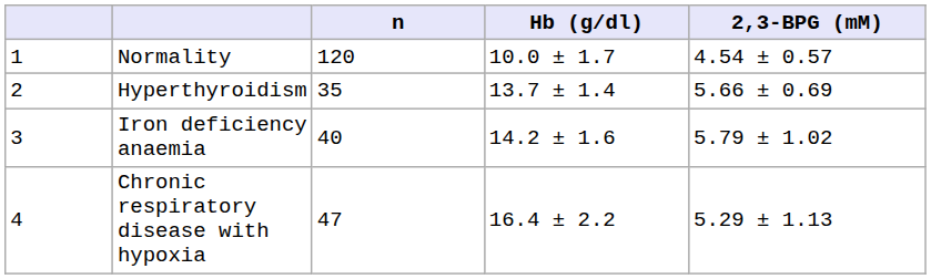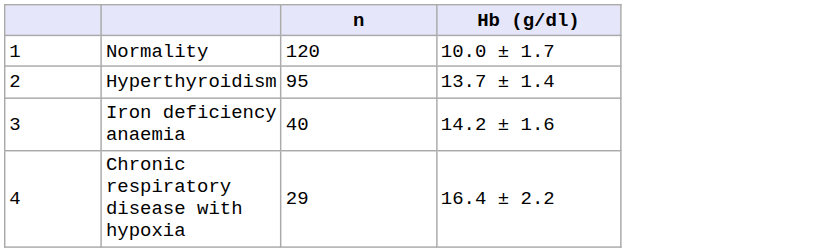- column: 2,3-BPG (mM) | 4.54 ± 0.57 | 5.66 ± 0.69 | 5.79 ± 1.02 | 5.29 ± 1.13
Hyperthyroidism | n: 35 -> 95
Chronic respiratory disease with hypoxia | n: 47 -> 29
